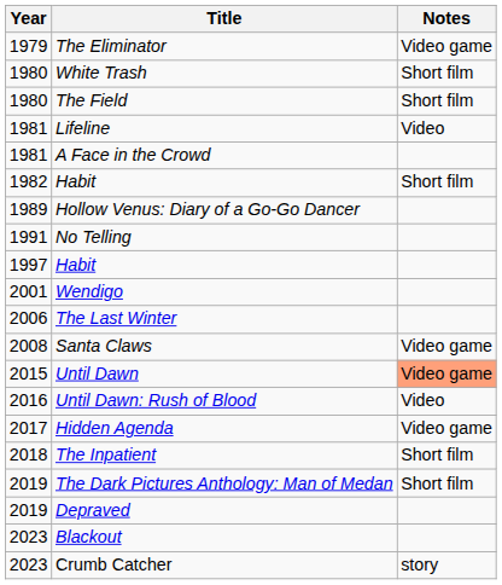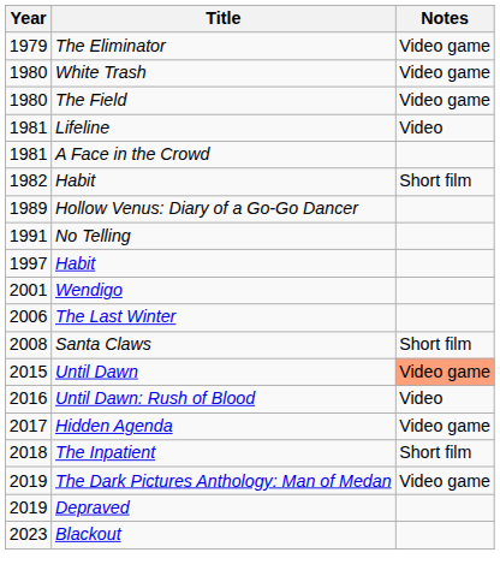White Trash | Notes: Short film -> Video game
The Field | Notes: Short film -> Video game
Santa Claws | Notes: Video game -> Short film
The Dark Pictures Anthology: Man of Medan | Notes: Short film -> Video game
- row: 2023 | Crumb Catcher | story
